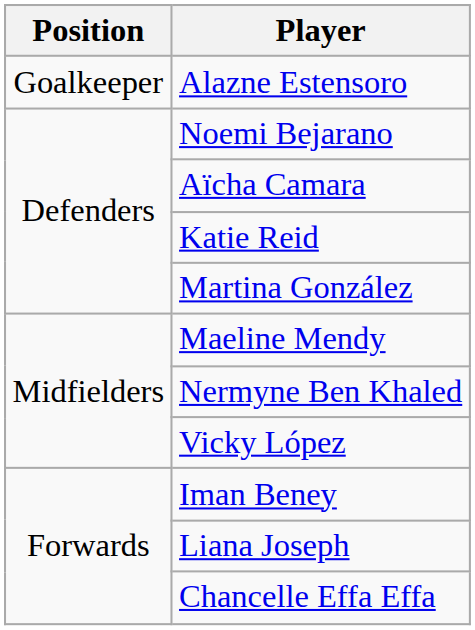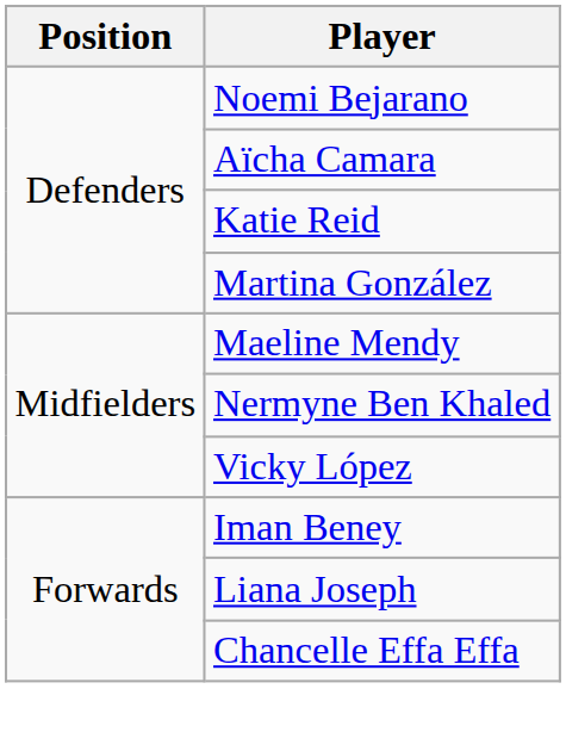- row: Goalkeeper | Alazne Estensoro
